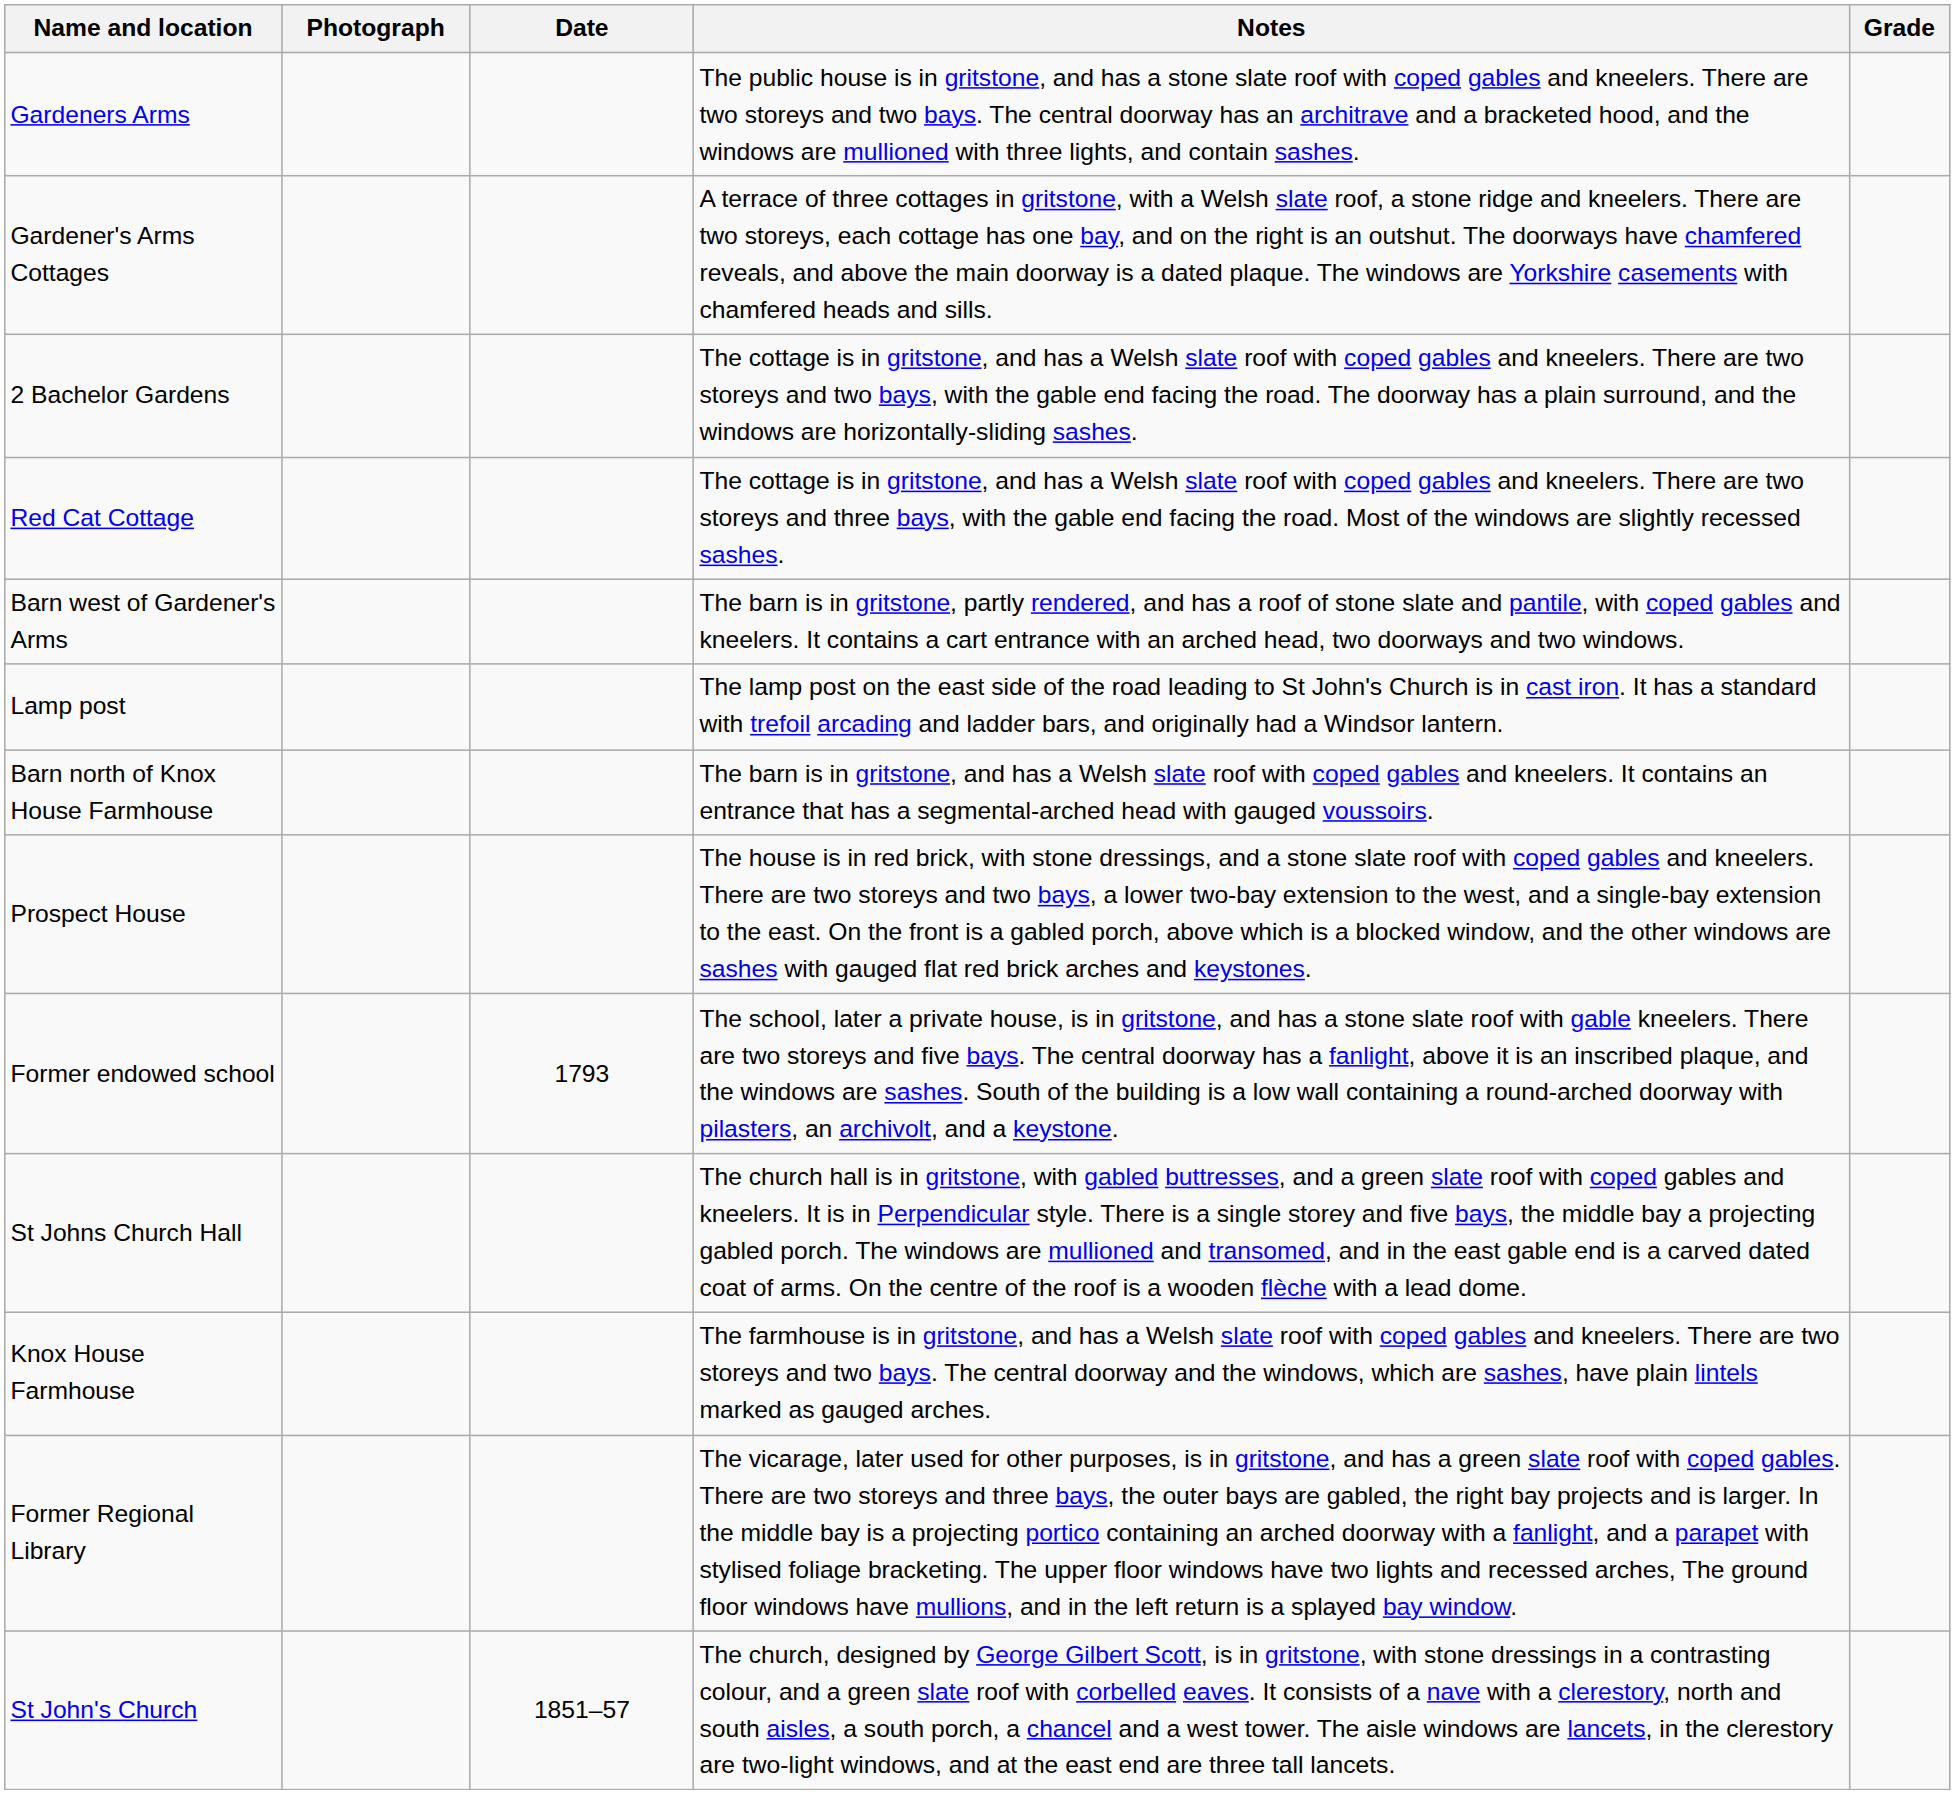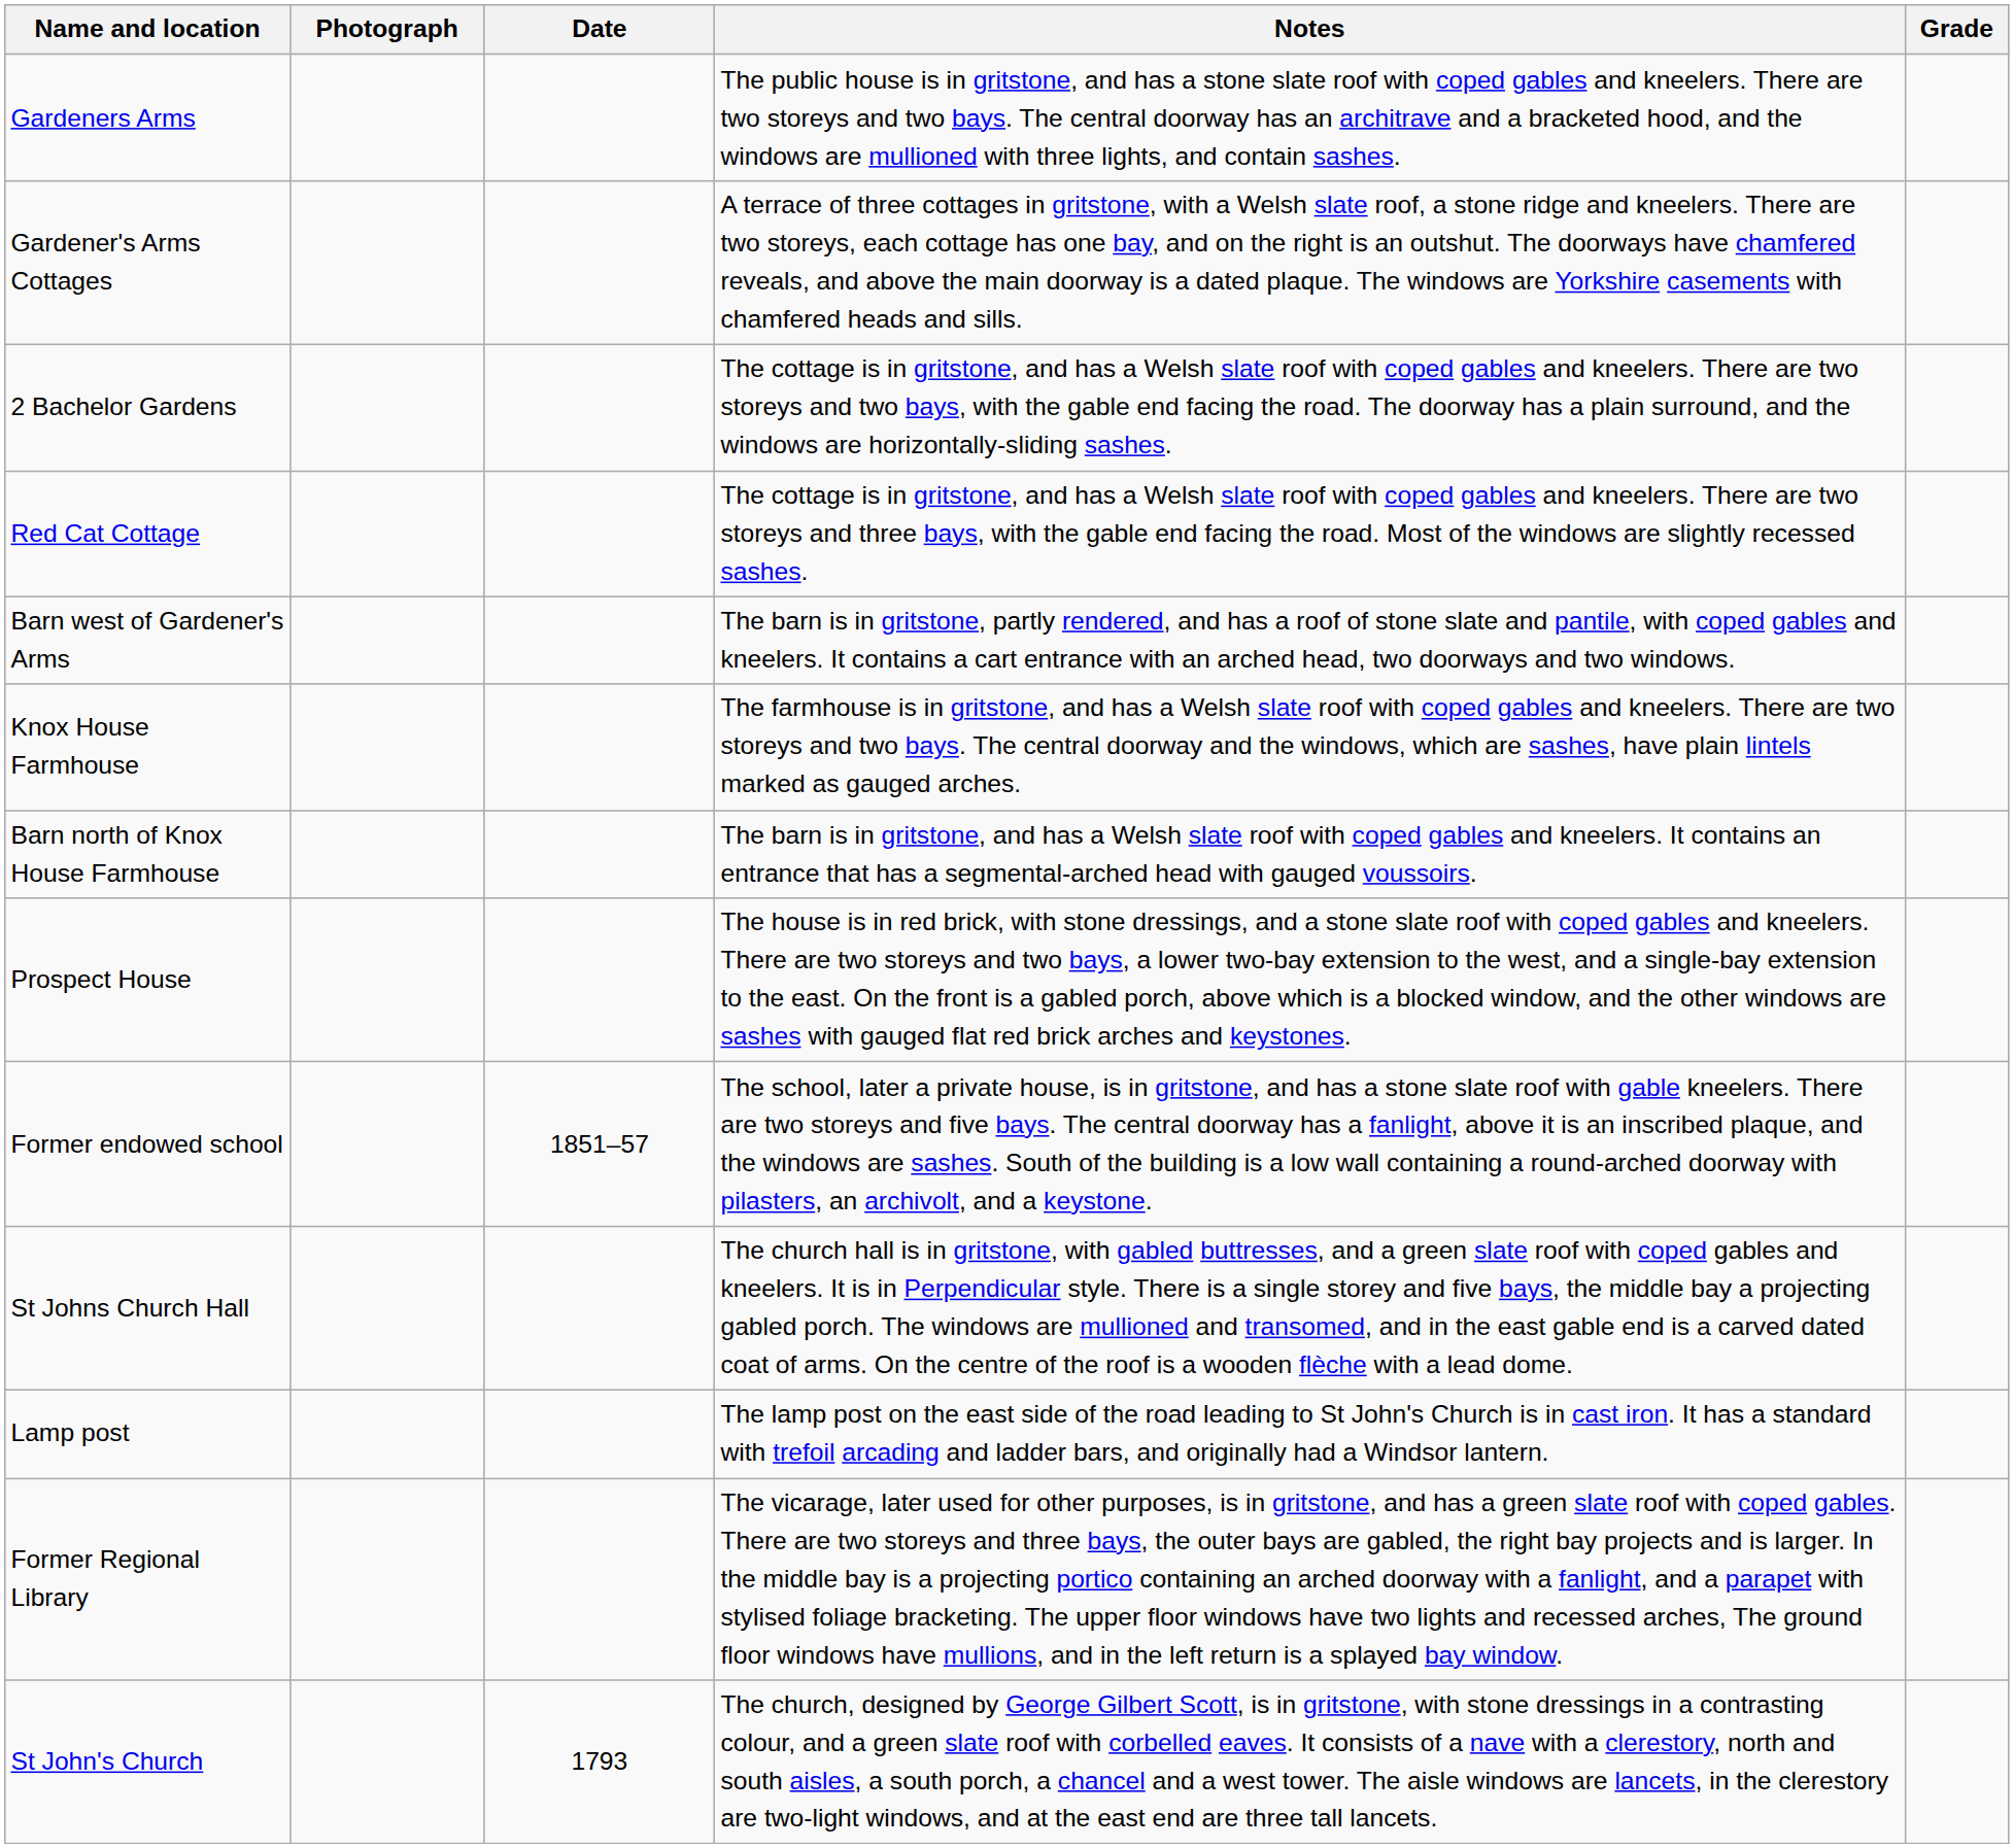rows swapped: Knox House Farmhouse <-> Lamp post
Former endowed school | Date: 1793 -> 1851–57
St John's Church | Date: 1851–57 -> 1793
